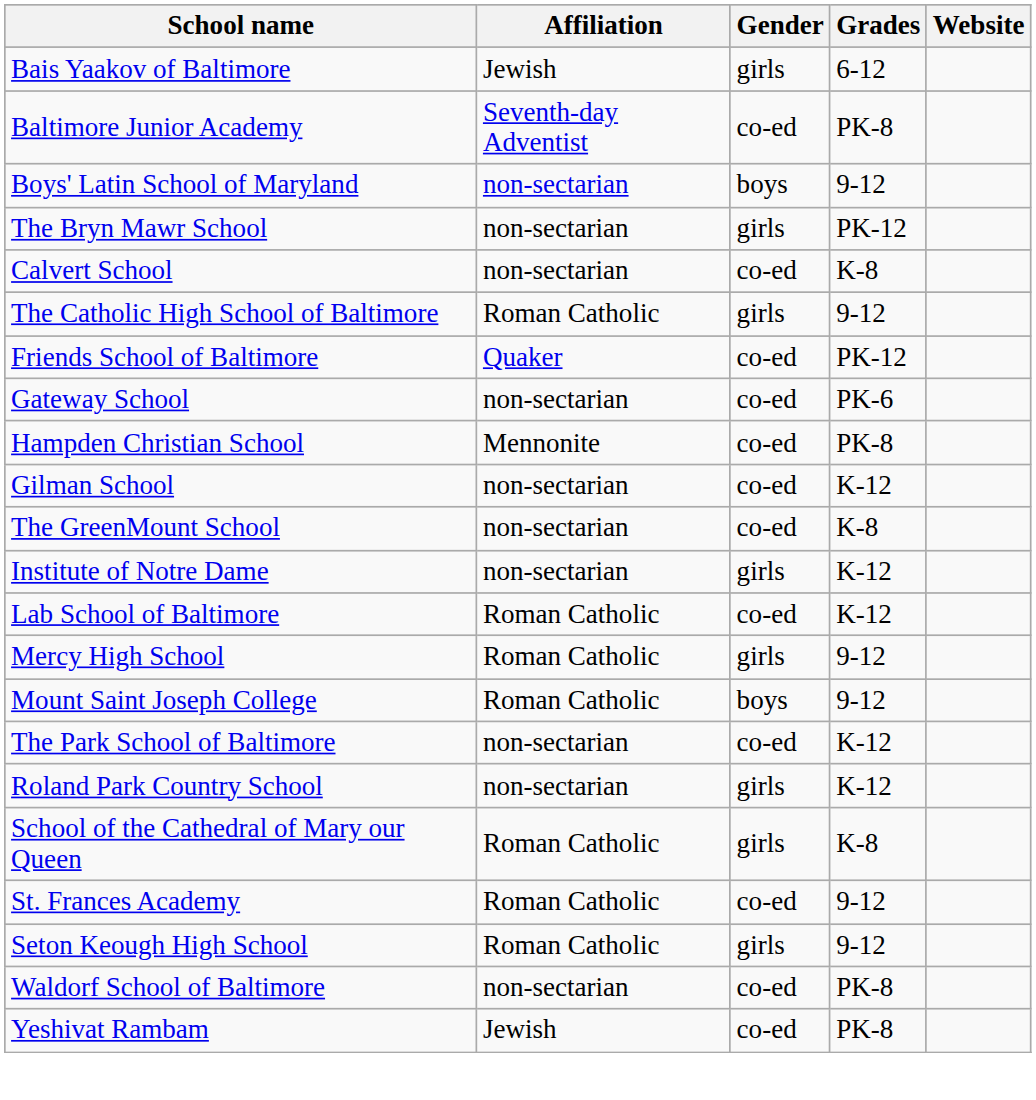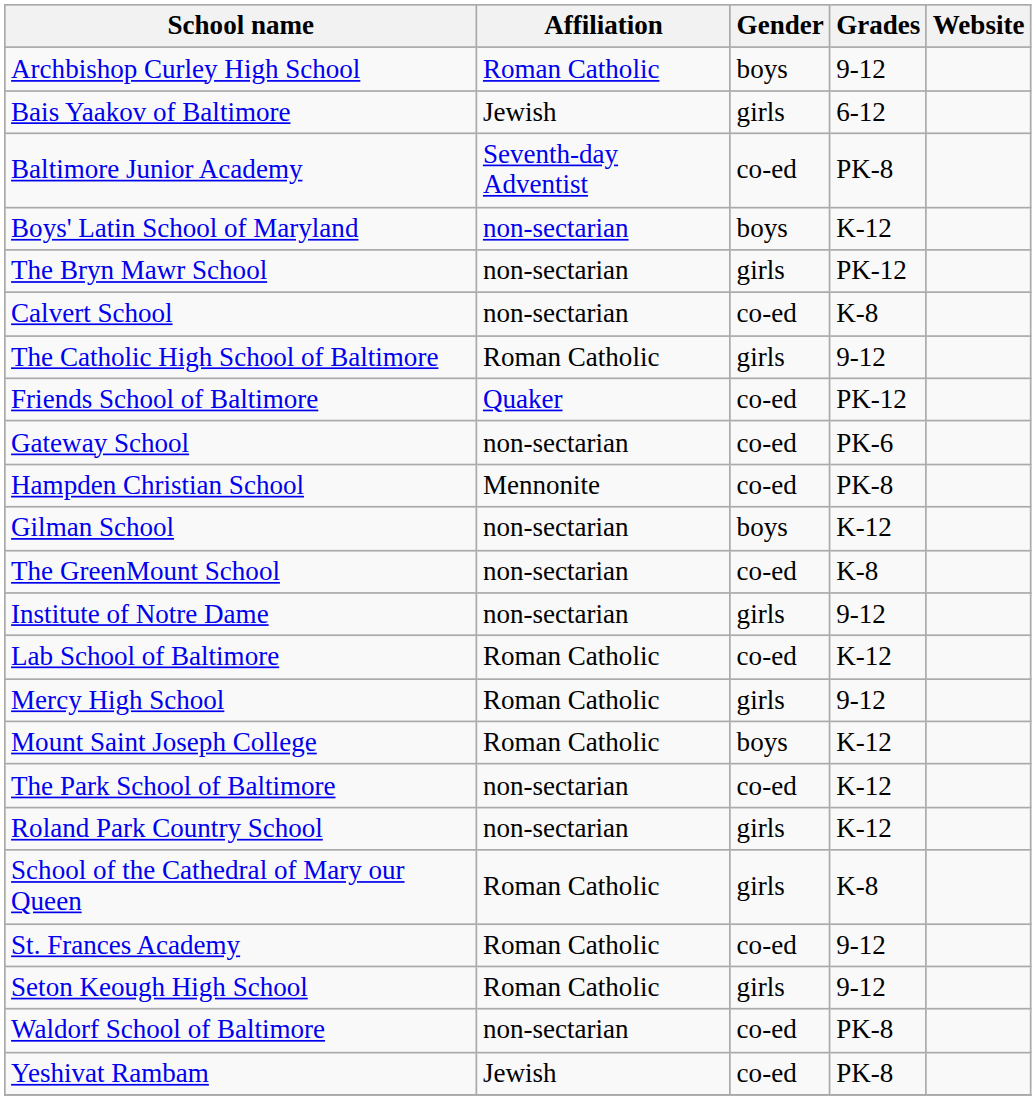+ row: Archbishop Curley High School | Roman Catholic | boys | 9-12
Boys' Latin School of Maryland | Grades: 9-12 -> K-12
Gilman School | Gender: co-ed -> boys
Institute of Notre Dame | Grades: K-12 -> 9-12
Mount Saint Joseph College | Grades: 9-12 -> K-12
